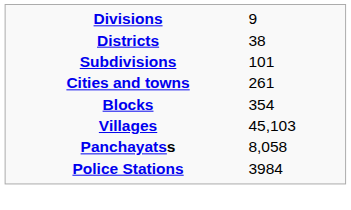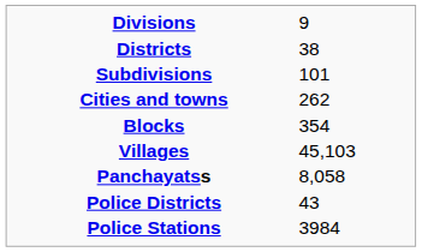Cities and towns | column 2: 261 -> 262
+ row: Police Districts | 43
